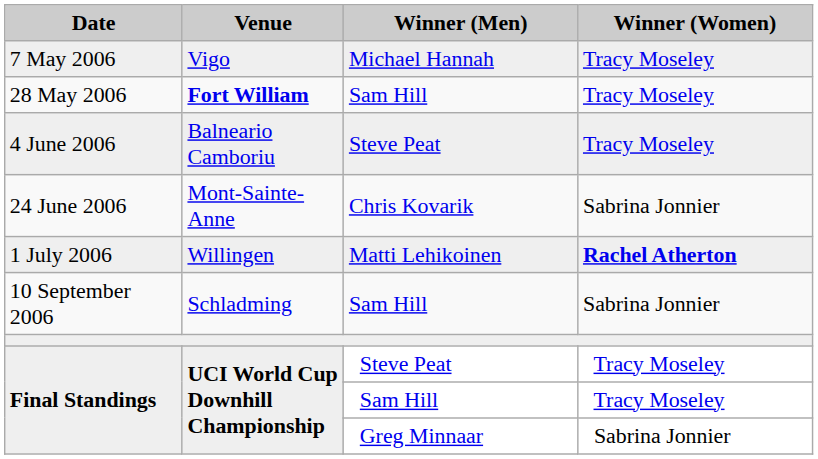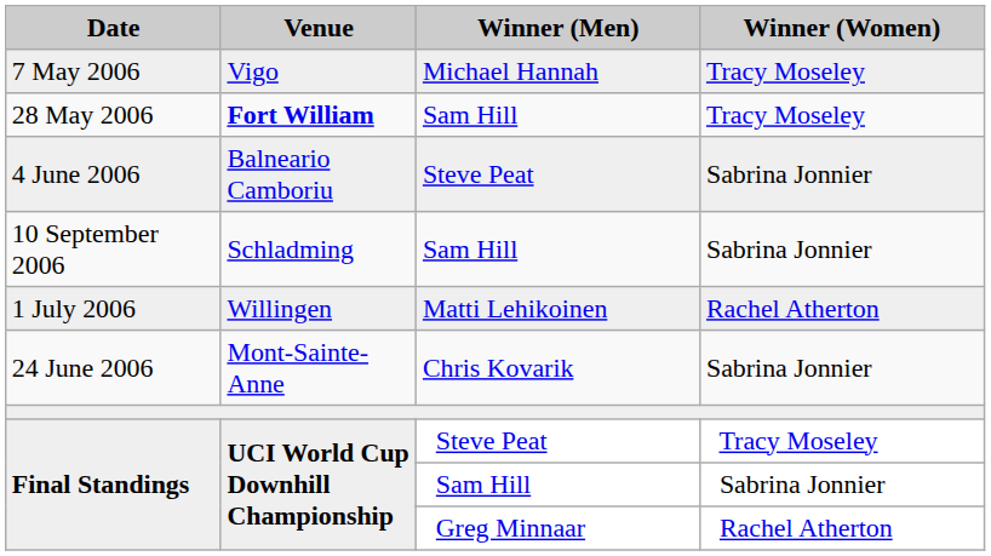4 June 2006 | Winner (Women): Tracy Moseley -> Sabrina Jonnier
rows swapped: 24 June 2006 <-> 10 September 2006
1 July 2006 | Winner (Women): bold -> normal
Final Standings / Sam Hill | Winner (Women): Tracy Moseley -> Sabrina Jonnier
Final Standings / Greg Minnaar | Winner (Women): Sabrina Jonnier -> Rachel Atherton
